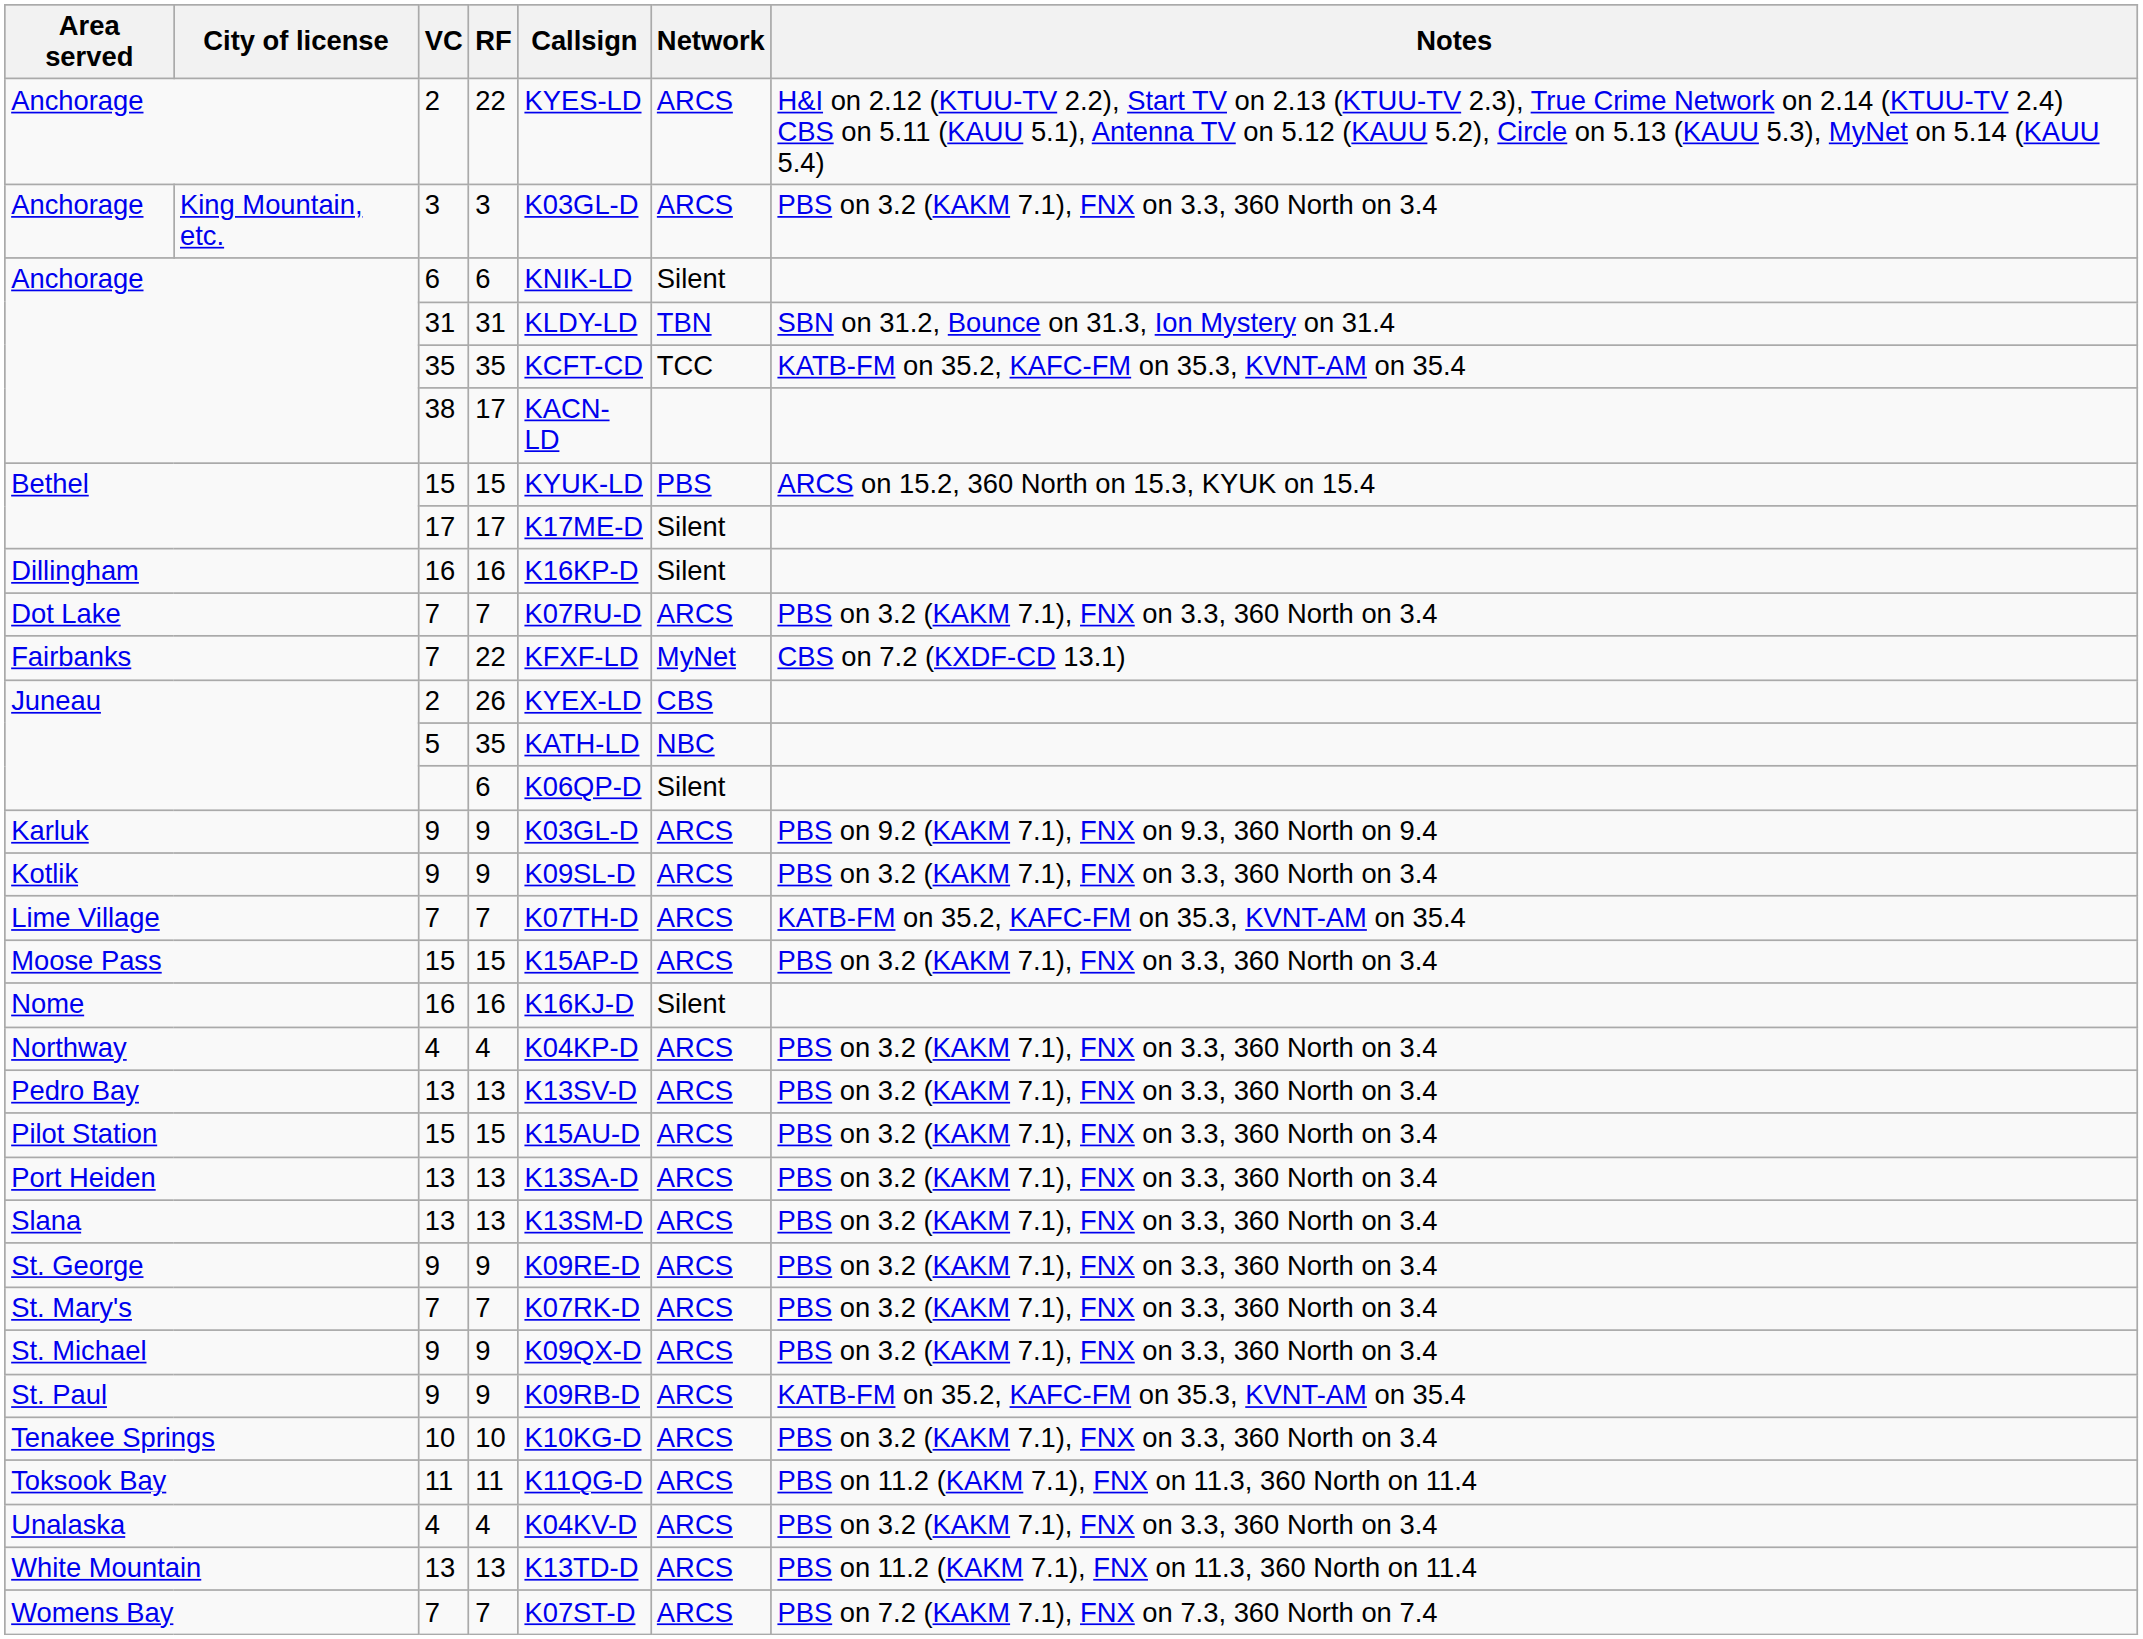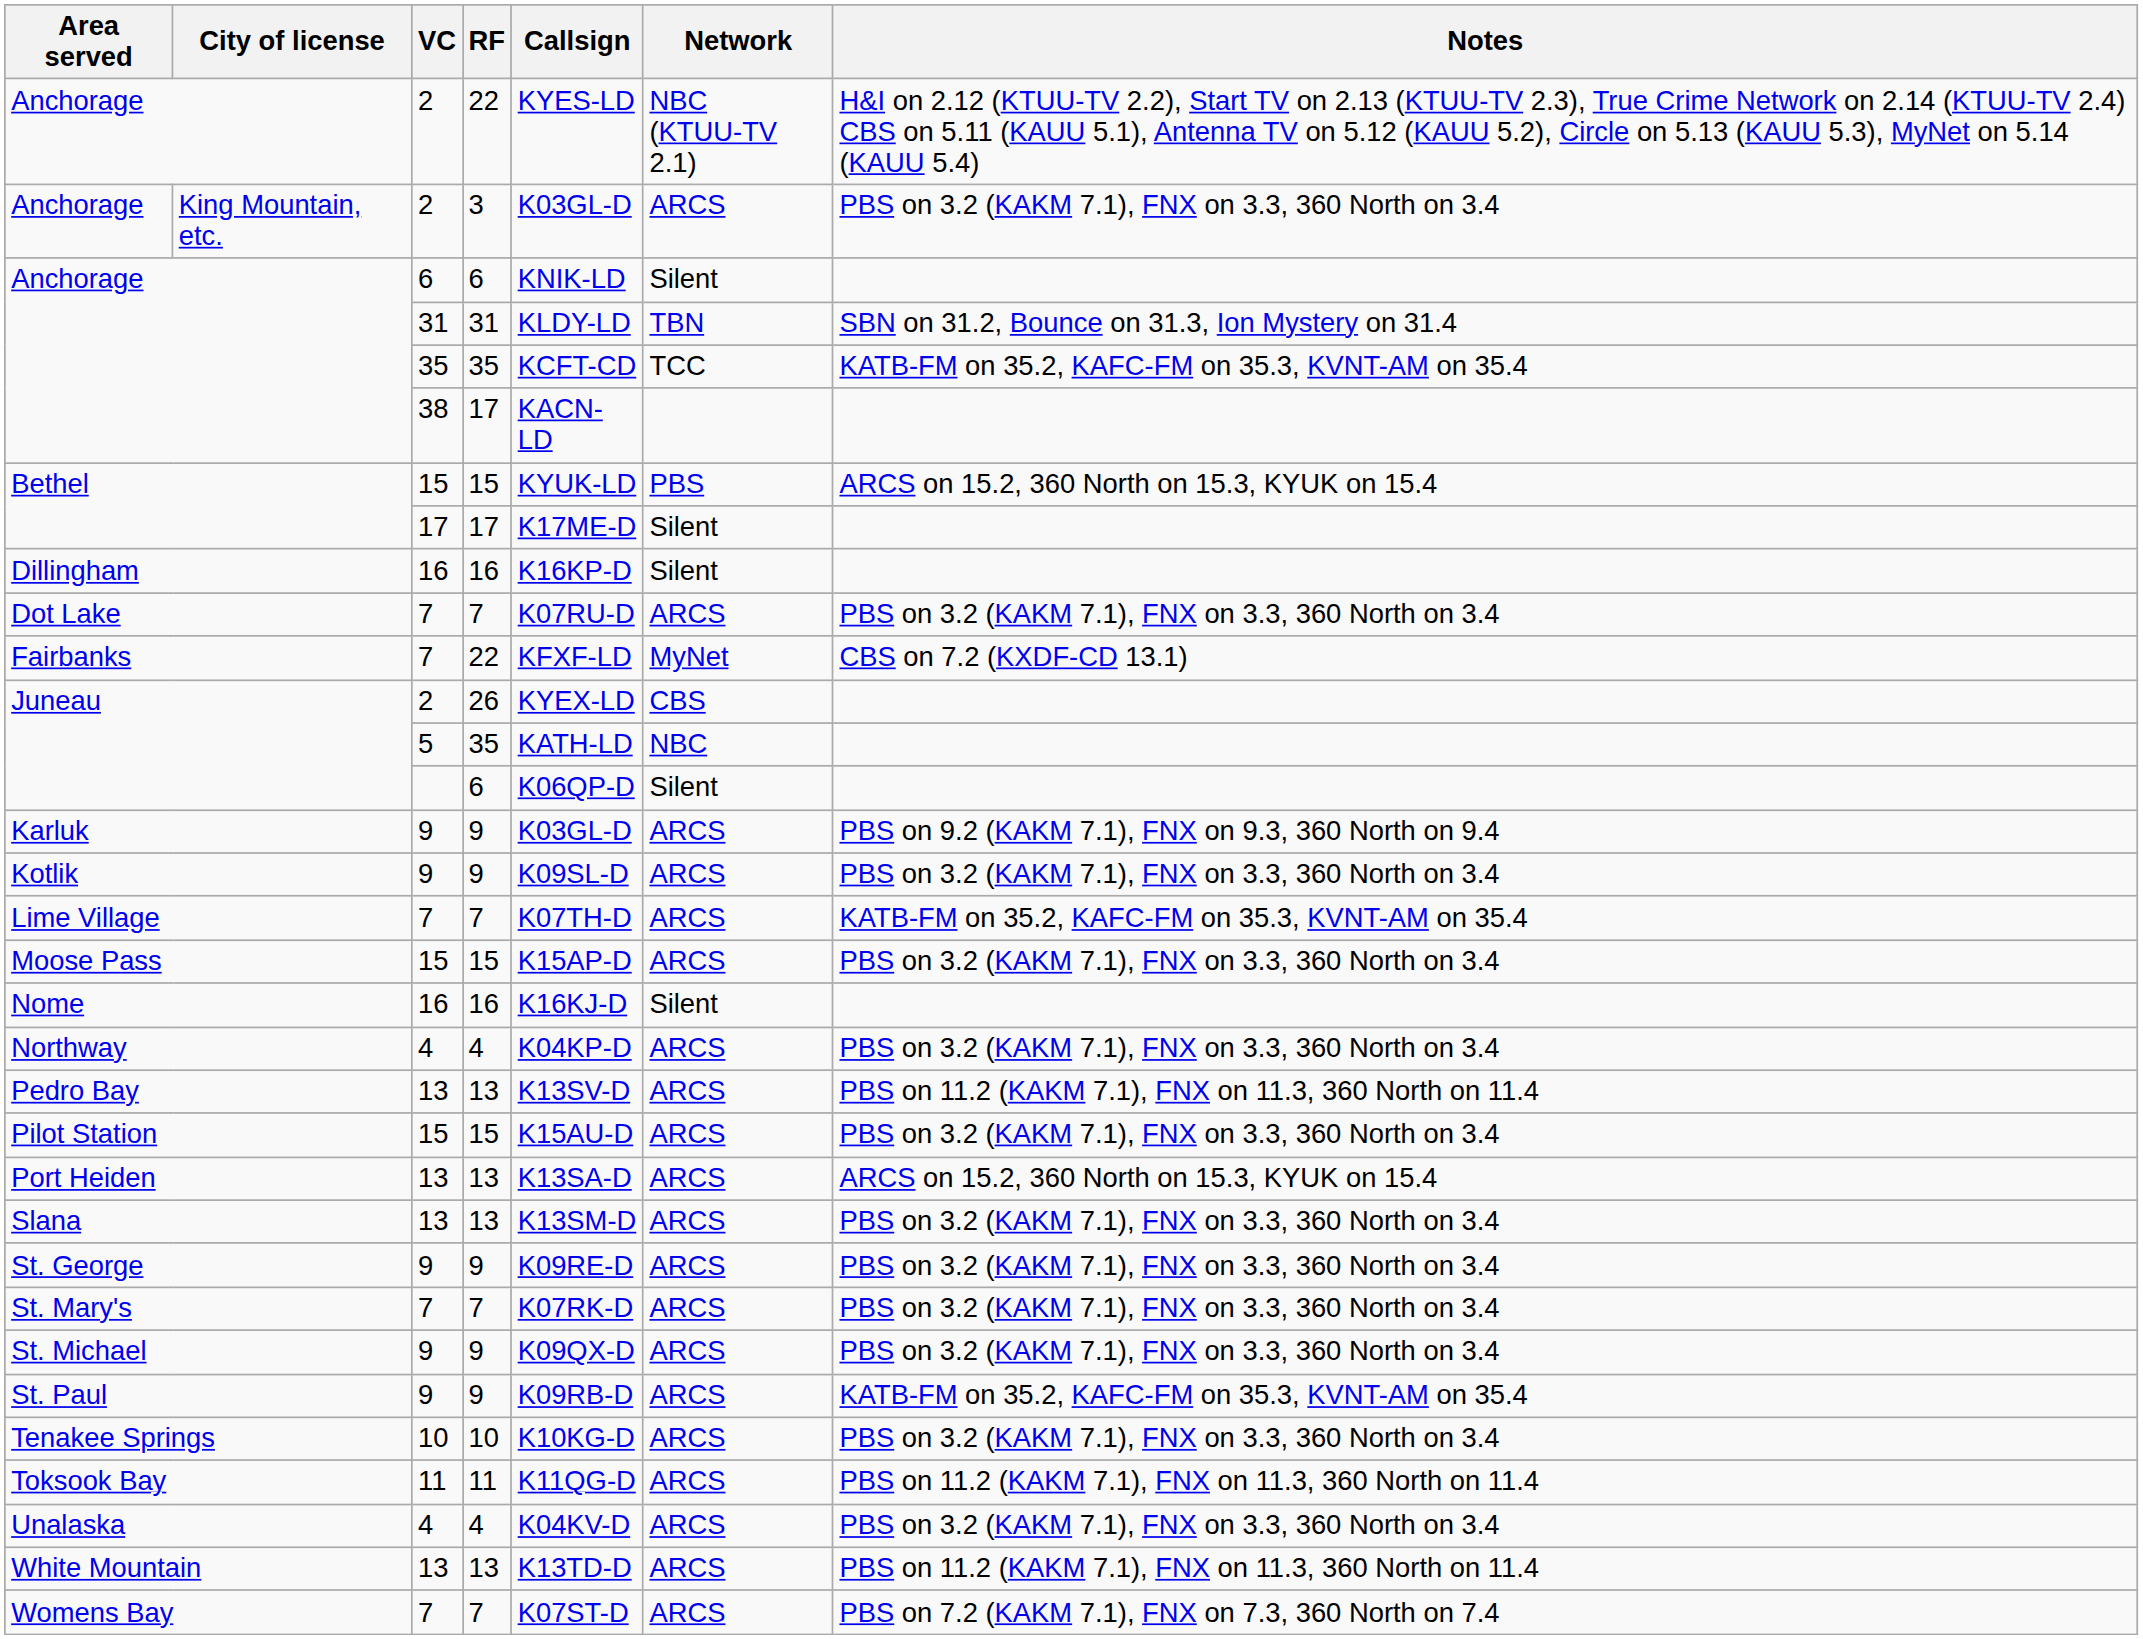Anchorage / 22 | Network: ARCS -> NBC (KTUU-TV 2.1)
King Mountain, etc. | VC: 3 -> 2
Pedro Bay | Notes: PBS on 3.2 (KAKM 7.1), FNX on 3.3, 360 North on 3.4 -> PBS on 11.2 (KAKM 7.1), FNX on 11.3, 360 North on 11.4
Port Heiden | Notes: PBS on 3.2 (KAKM 7.1), FNX on 3.3, 360 North on 3.4 -> ARCS on 15.2, 360 North on 15.3, KYUK on 15.4
